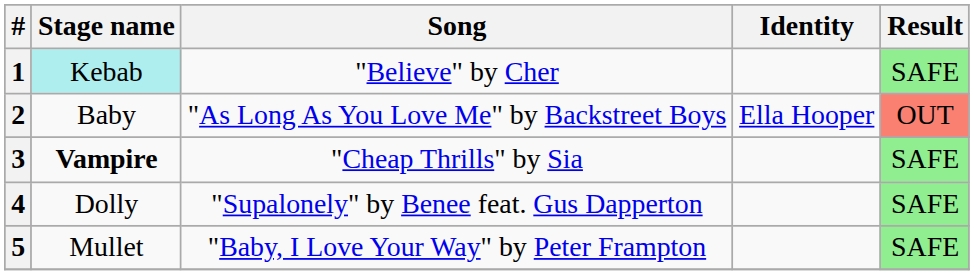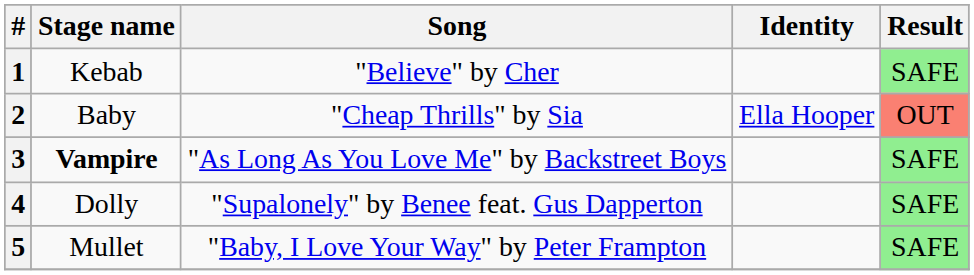1 | Stage name: paleturquoise background -> no background
2 | Song: "As Long As You Love Me" by Backstreet Boys -> "Cheap Thrills" by Sia
3 | Song: "Cheap Thrills" by Sia -> "As Long As You Love Me" by Backstreet Boys
